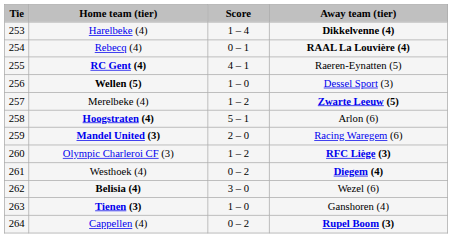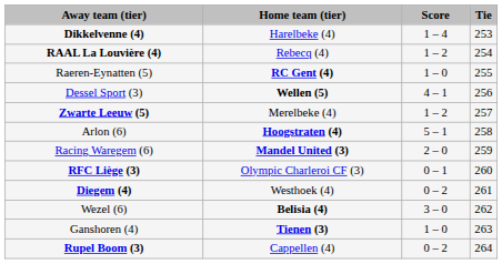columns swapped: Tie <-> Away team (tier)
Rebecq (4) | Score: 0 – 1 -> 1 – 2
RC Gent (4) | Score: 4 – 1 -> 1 – 0
Wellen (5) | Score: 1 – 0 -> 4 – 1
Olympic Charleroi CF (3) | Score: 1 – 2 -> 0 – 1
